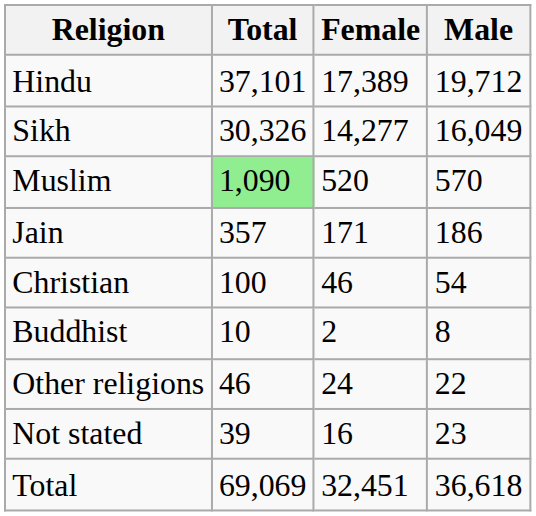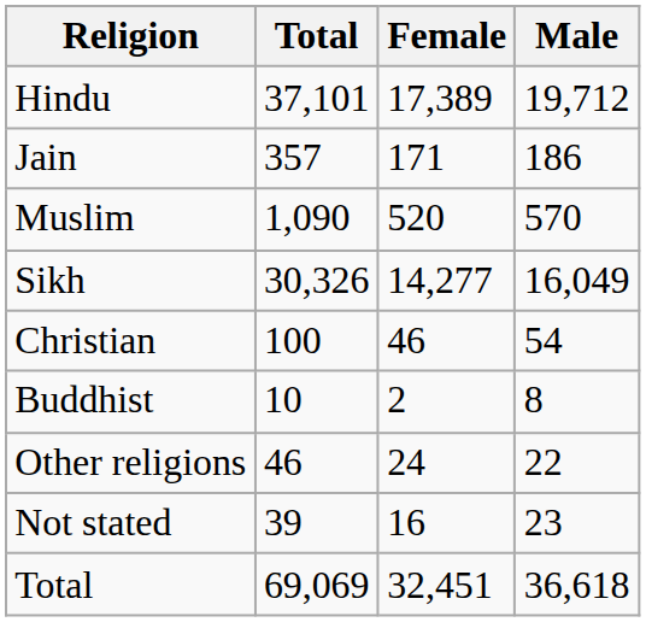rows swapped: Sikh <-> Jain
Muslim | Total: lightgreen background -> no background
